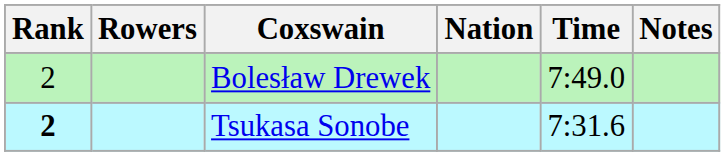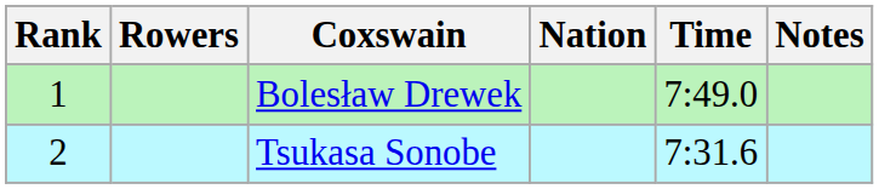Bolesław Drewek | Rank: 2 -> 1
Tsukasa Sonobe | Rank: bold -> normal
